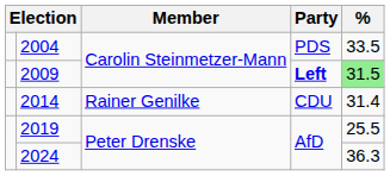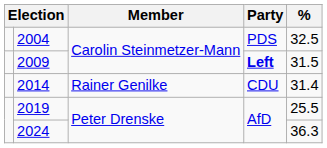2004 | %: 33.5 -> 32.5
2009 | %: lightgreen background -> no background
